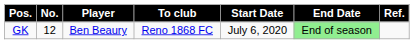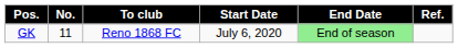- column: Player | Ben Beaury
GK | No.: 12 -> 11
